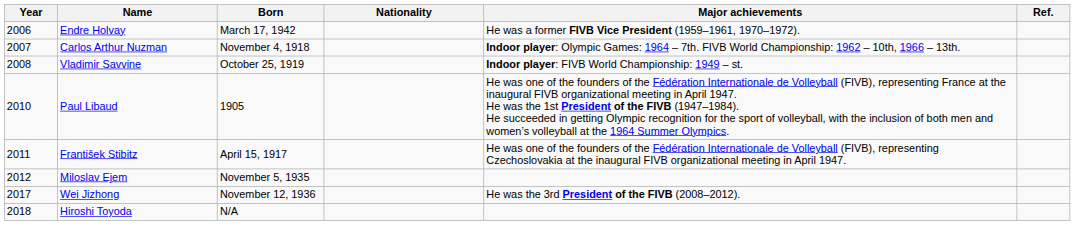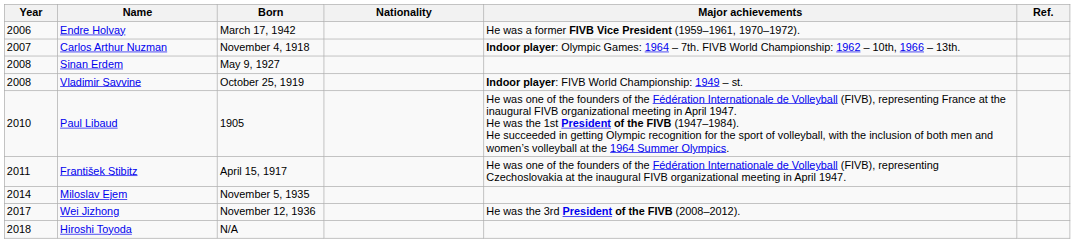+ row: 2008 | Sinan Erdem | May 9, 1927
Miloslav Ejem | Year: 2012 -> 2014
